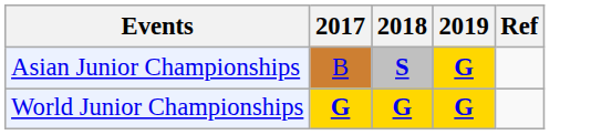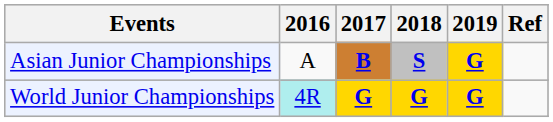+ column: 2016 | A | 4R
Asian Junior Championships | 2017: normal -> bold
